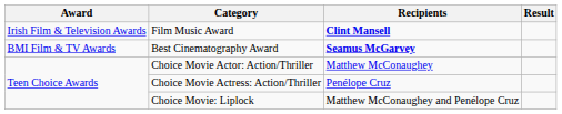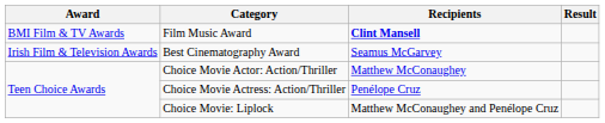Film Music Award | Award: Irish Film & Television Awards -> BMI Film & TV Awards
Best Cinematography Award | Award: BMI Film & TV Awards -> Irish Film & Television Awards
Best Cinematography Award | Recipients: bold -> normal
